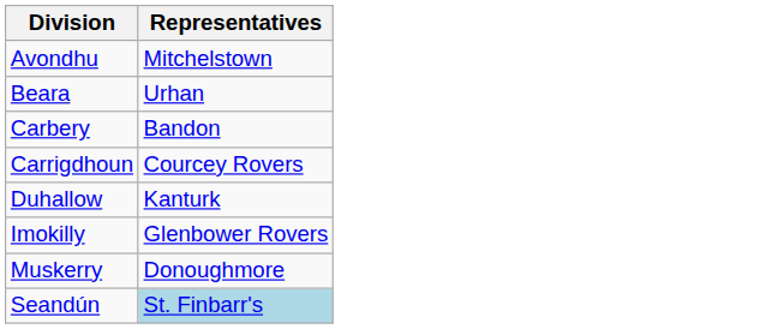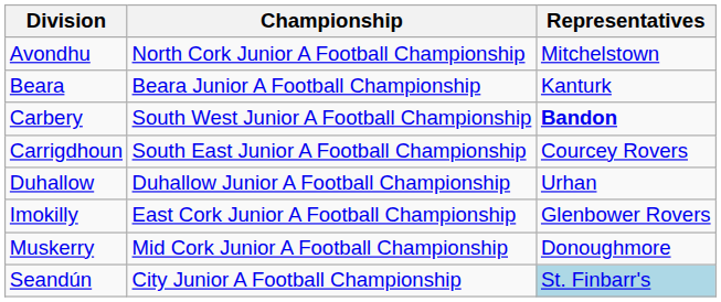+ column: Championship | North Cork Junior A Football Championship | Beara Junior A Football Championship | South West Junior A Football Championship | South East Junior A Football Championship | Duhallow Junior A Football Championship | East Cork Junior A Football Championship | Mid Cork Junior A Football Championship | City Junior A Football Championship
Beara | Representatives: Urhan -> Kanturk
Carbery | Representatives: normal -> bold
Duhallow | Representatives: Kanturk -> Urhan
